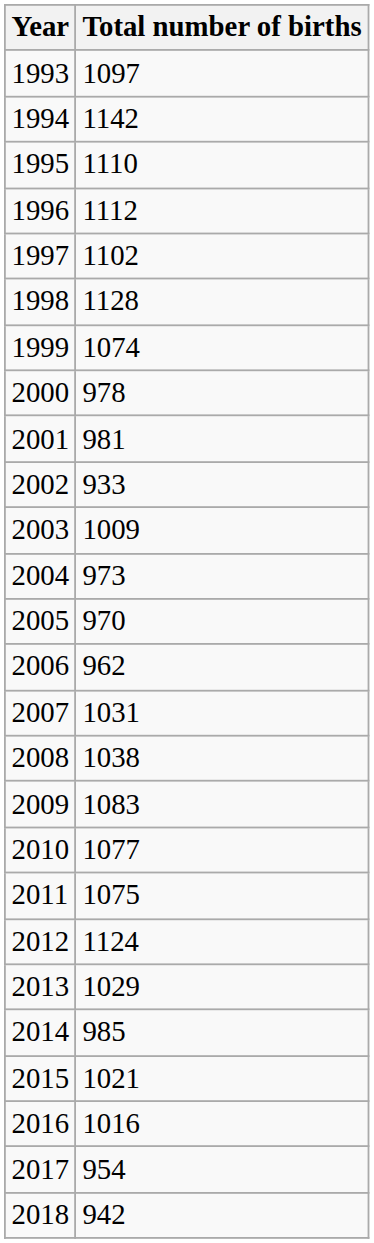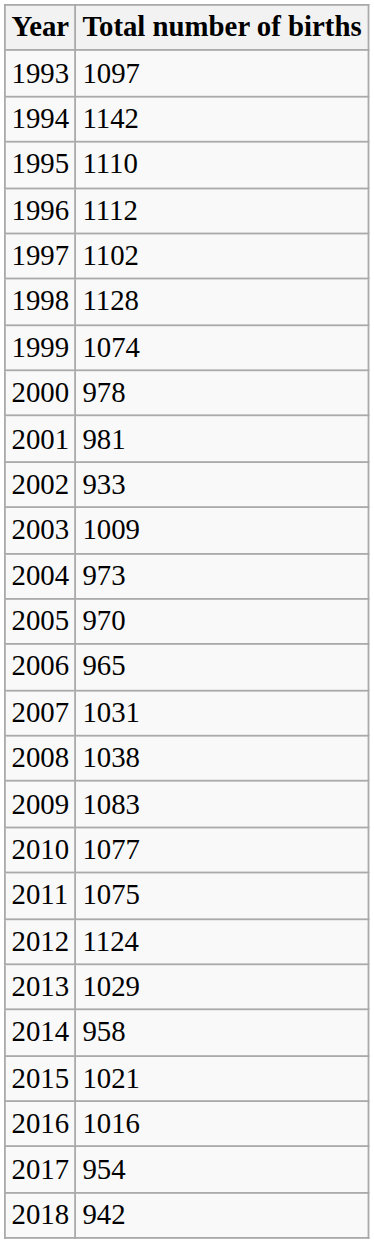2006 | Total number of births: 962 -> 965
2014 | Total number of births: 985 -> 958
